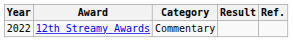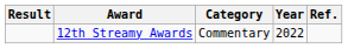columns swapped: Year <-> Result
